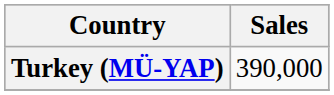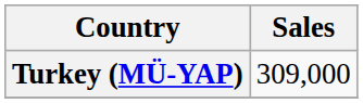Turkey (MÜ-YAP) | Sales: 390,000 -> 309,000
